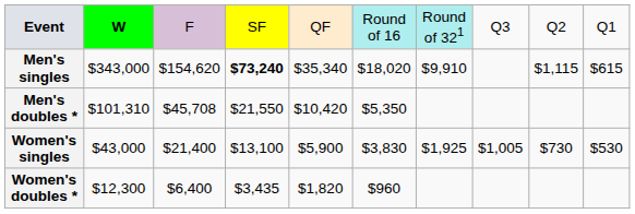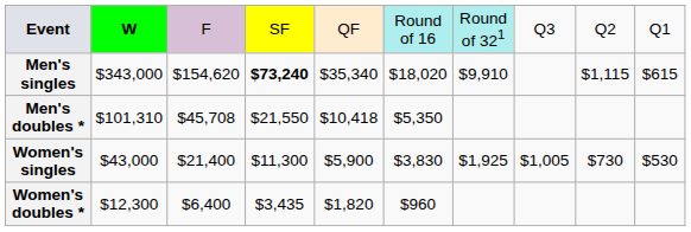Men's doubles * | column 5: $10,420 -> $10,418
Women's singles | column 4: $13,100 -> $11,300
